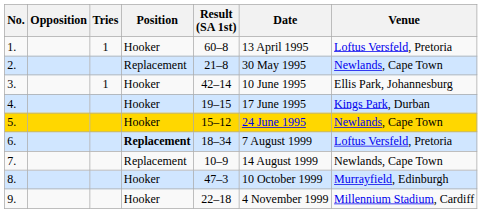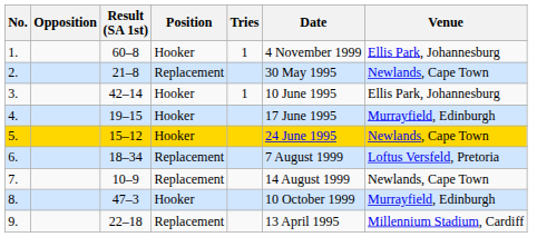columns swapped: Result (SA 1st) <-> Tries
1. | Date: 13 April 1995 -> 4 November 1999
1. | Venue: Loftus Versfeld, Pretoria -> Ellis Park, Johannesburg
4. | Venue: Kings Park, Durban -> Murrayfield, Edinburgh
6. | Position: bold -> normal
9. | Position: Hooker -> Replacement
9. | Date: 4 November 1999 -> 13 April 1995
